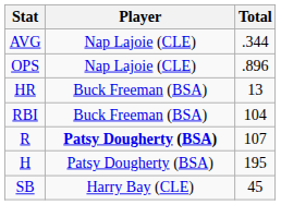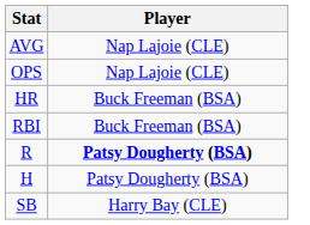- column: Total | .344 | .896 | 13 | 104 | 107 | 195 | 45
